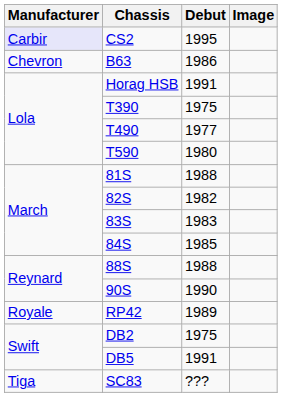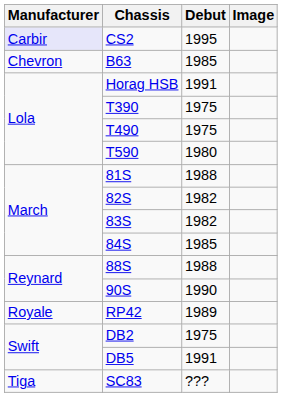B63 | Debut: 1986 -> 1985
T490 | Debut: 1977 -> 1975
83S | Debut: 1983 -> 1982
